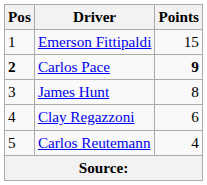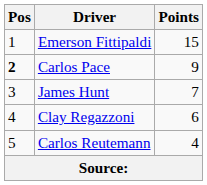Carlos Pace | Points: bold -> normal
James Hunt | Points: 8 -> 7
